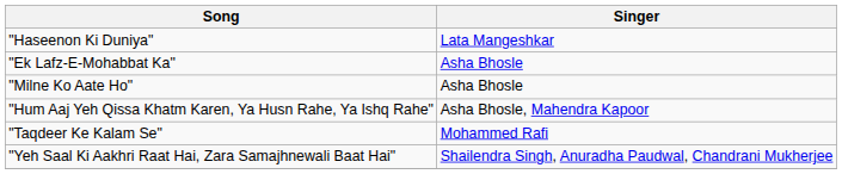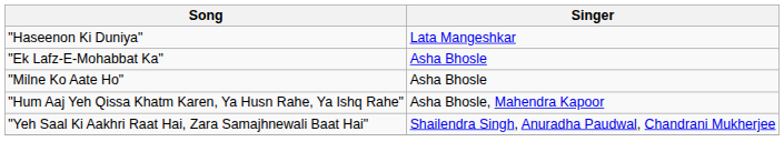- row: "Taqdeer Ke Kalam Se" | Mohammed Rafi
